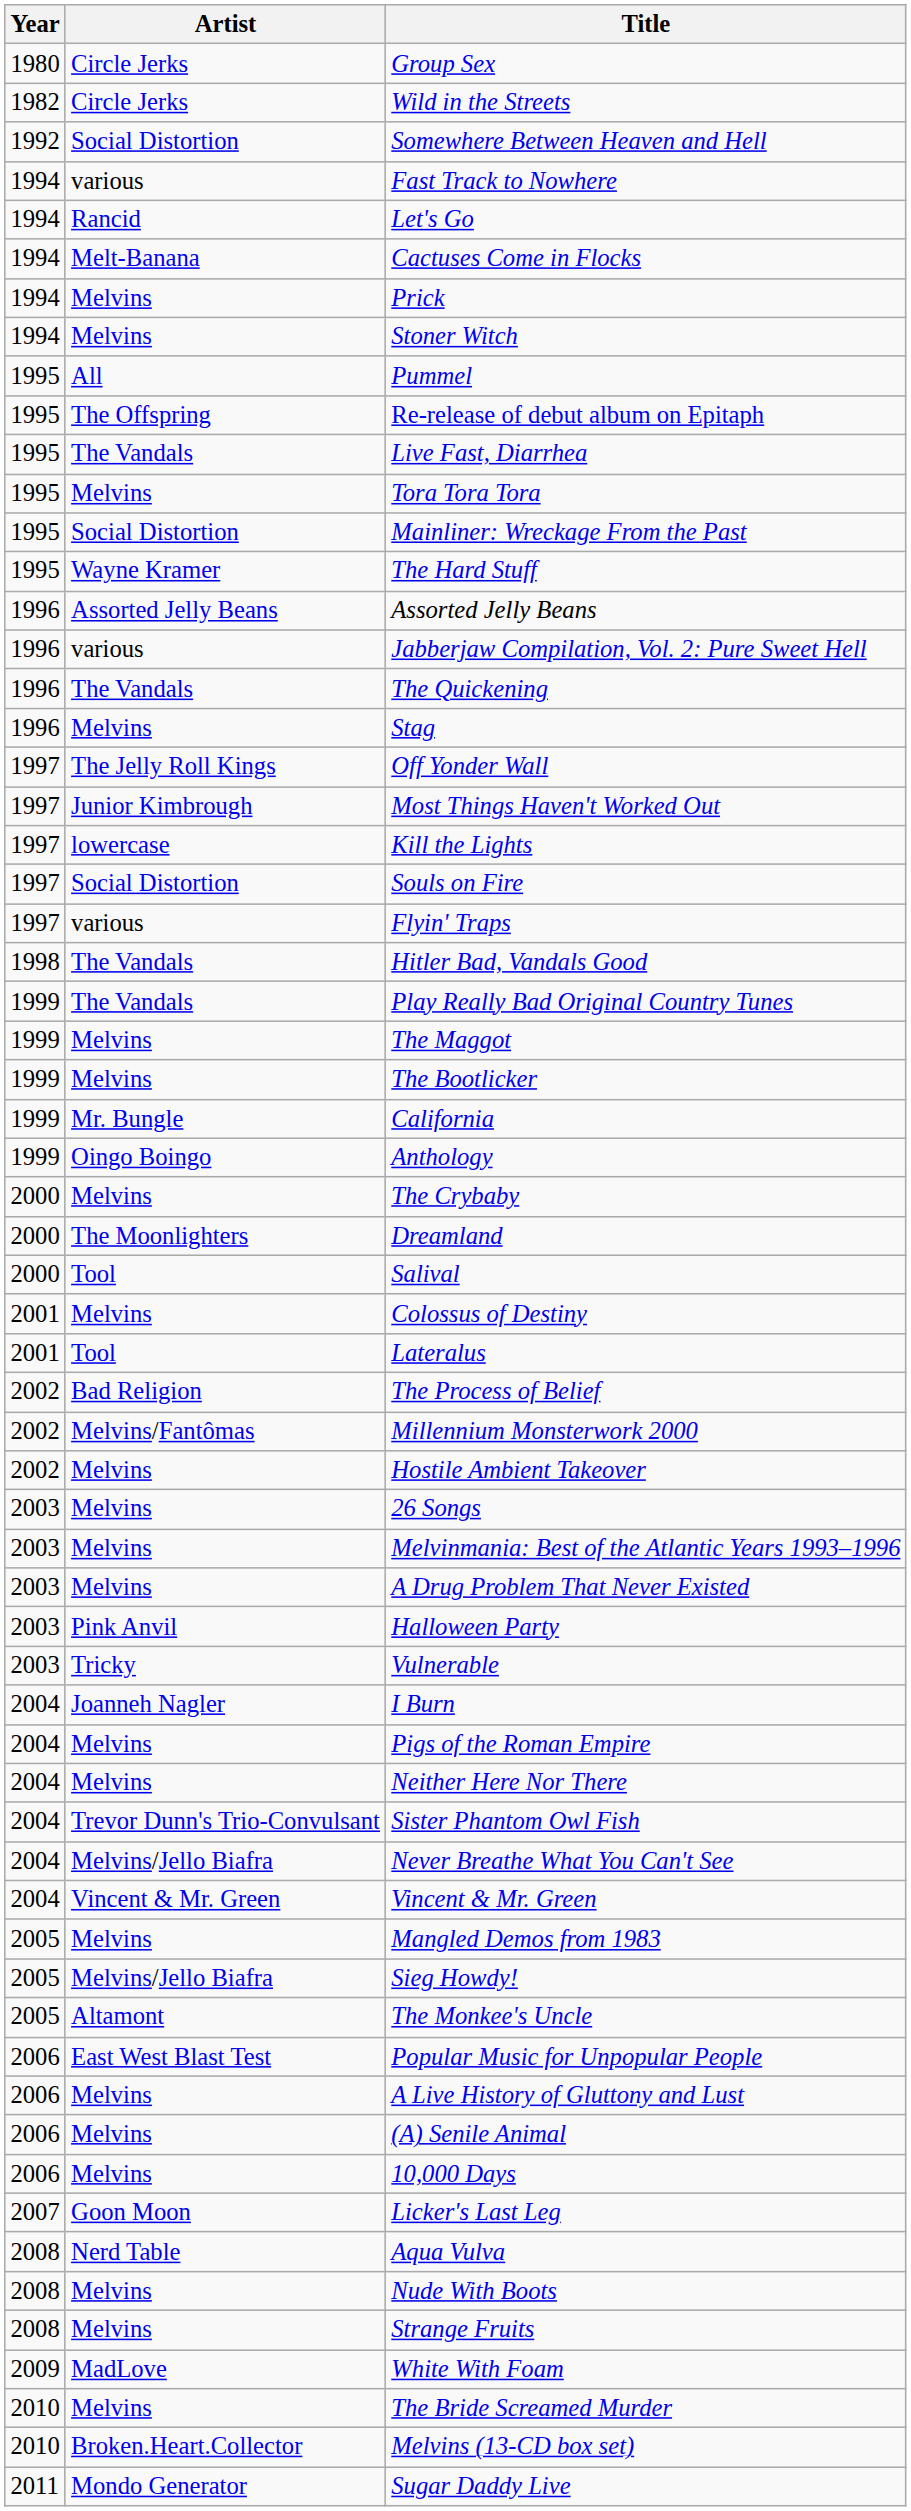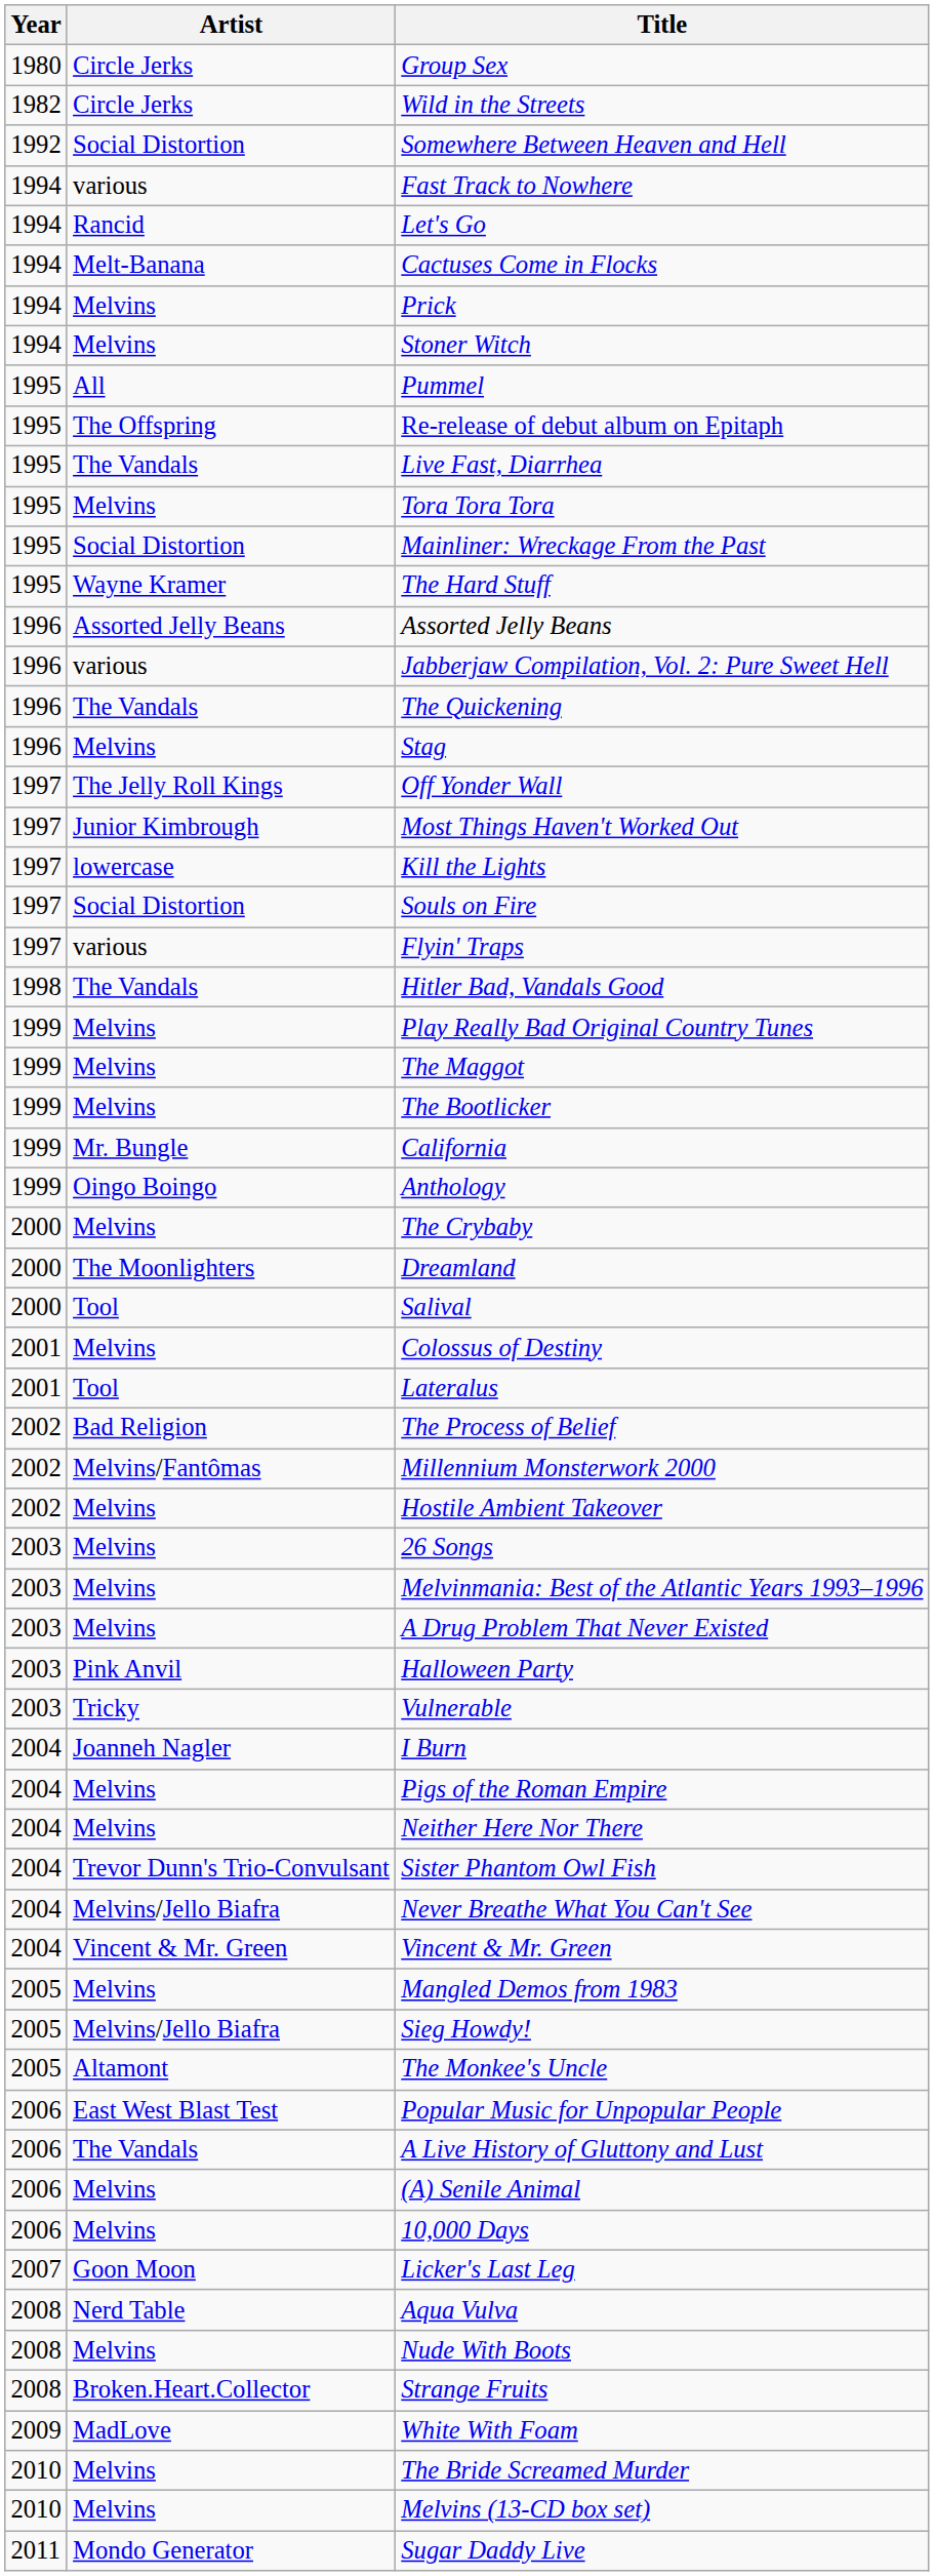Play Really Bad Original Country Tunes | Artist: The Vandals -> Melvins
A Live History of Gluttony and Lust | Artist: Melvins -> The Vandals
Strange Fruits | Artist: Melvins -> Broken.Heart.Collector
Melvins (13-CD box set) | Artist: Broken.Heart.Collector -> Melvins
